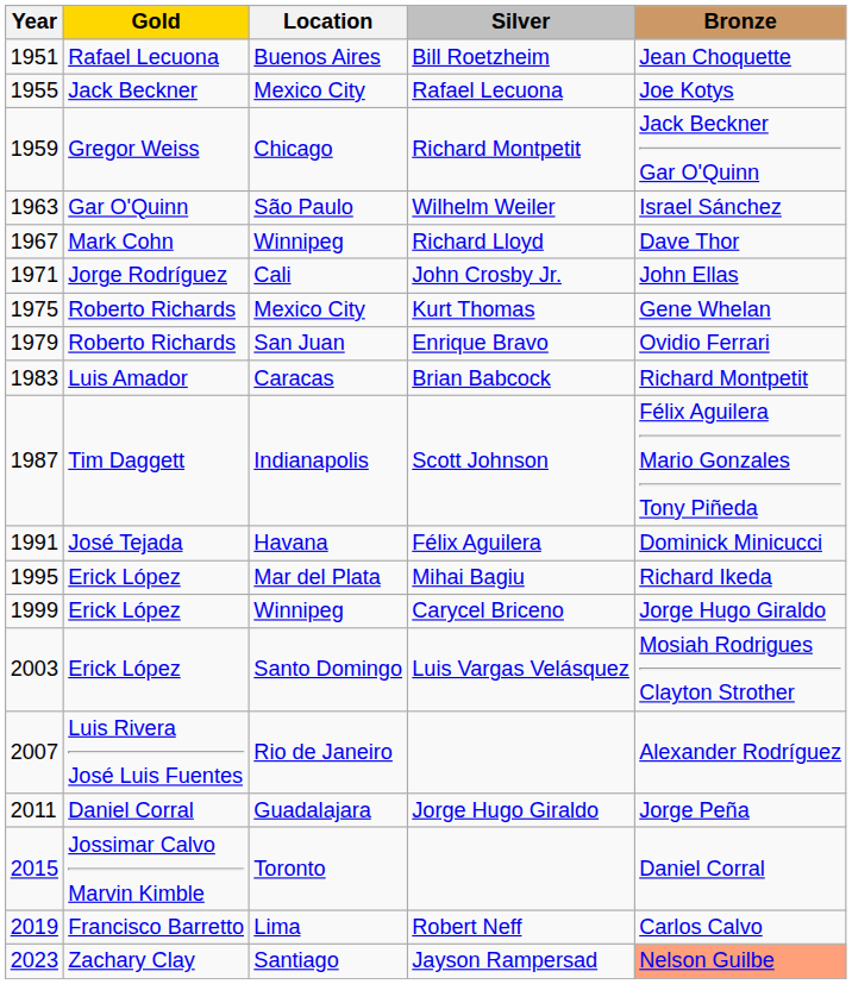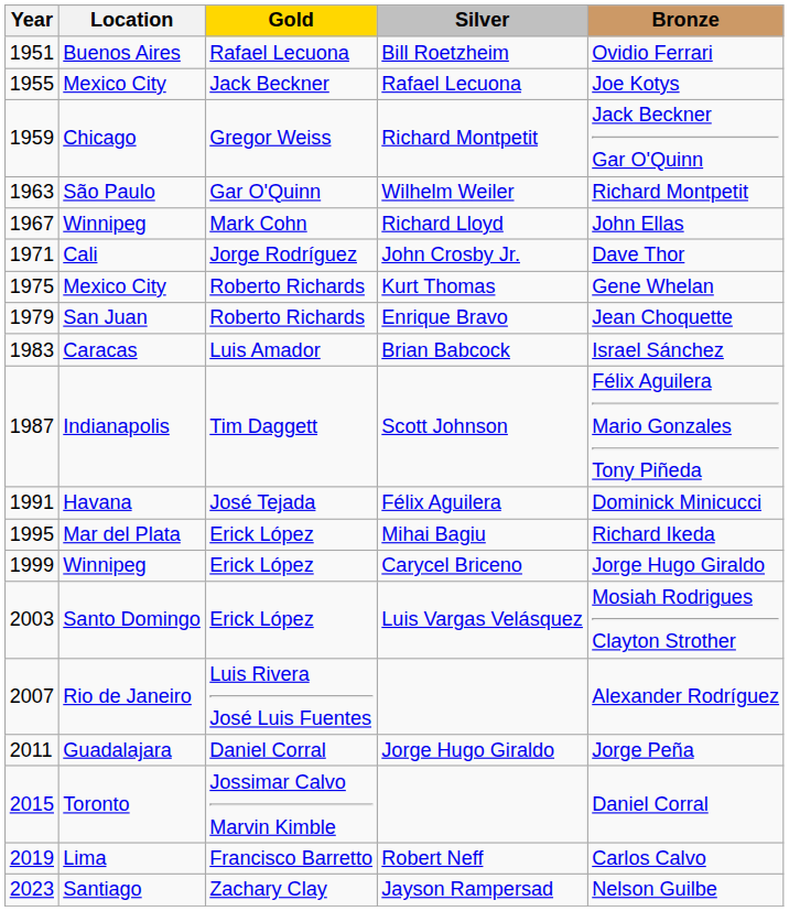columns swapped: Location <-> Gold
Bill Roetzheim | Bronze: Jean Choquette -> Ovidio Ferrari
Wilhelm Weiler | Bronze: Israel Sánchez -> Richard Montpetit
Richard Lloyd | Bronze: Dave Thor -> John Ellas
John Crosby Jr. | Bronze: John Ellas -> Dave Thor
Enrique Bravo | Bronze: Ovidio Ferrari -> Jean Choquette
Brian Babcock | Bronze: Richard Montpetit -> Israel Sánchez
Jayson Rampersad | Bronze: lightsalmon background -> no background
